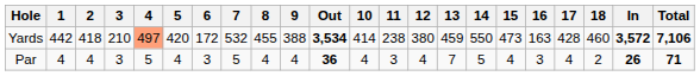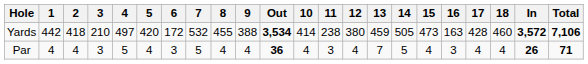Yards | 4: lightsalmon background -> no background
Yards | 14: 550 -> 505
Par | 18: 2 -> 4
